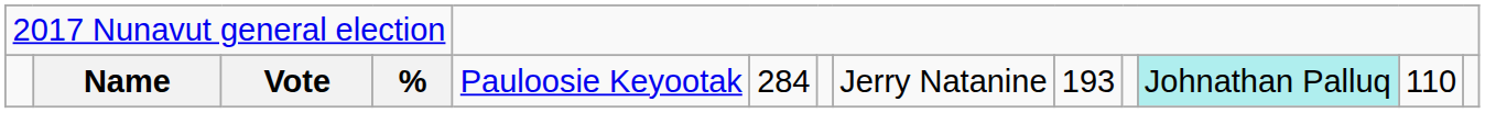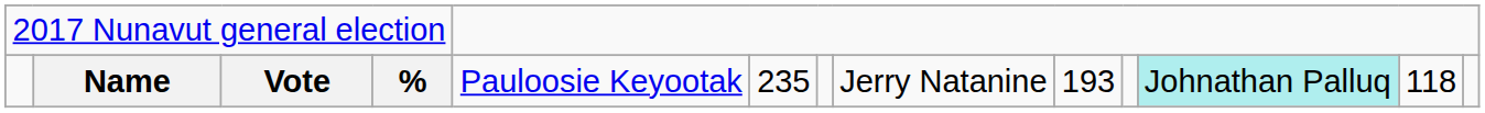Name | column 6: 284 -> 235
Name | column 12: 110 -> 118
